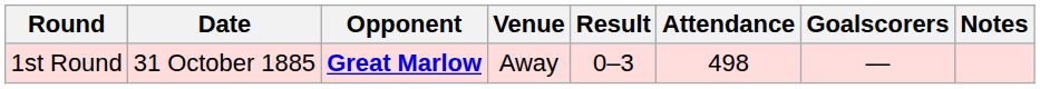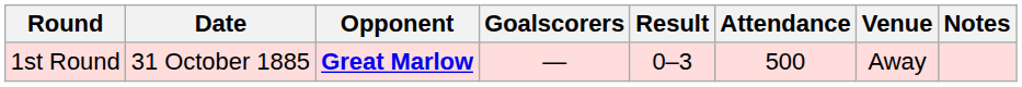columns swapped: Venue <-> Goalscorers
1st Round | Attendance: 498 -> 500
